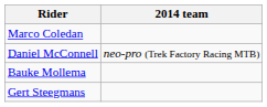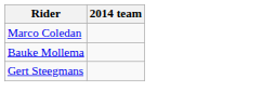- row: Daniel McConnell | neo-pro (Trek Factory Racing MTB)
